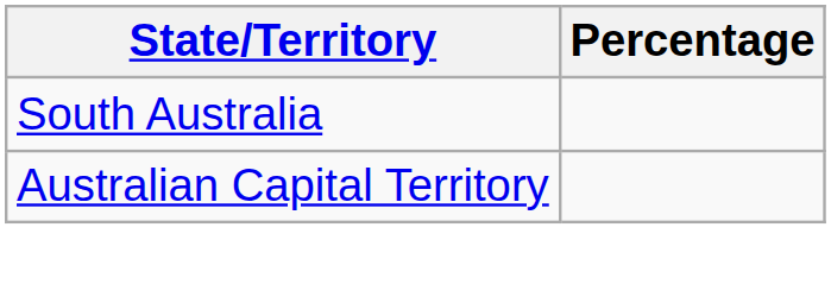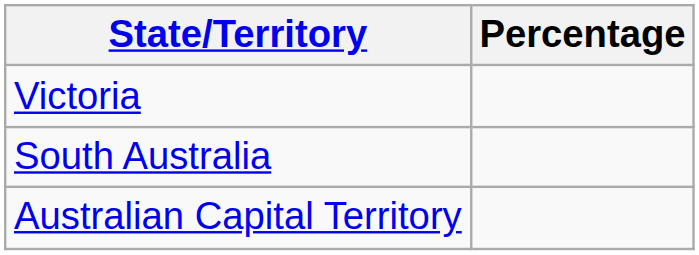+ row: Victoria
